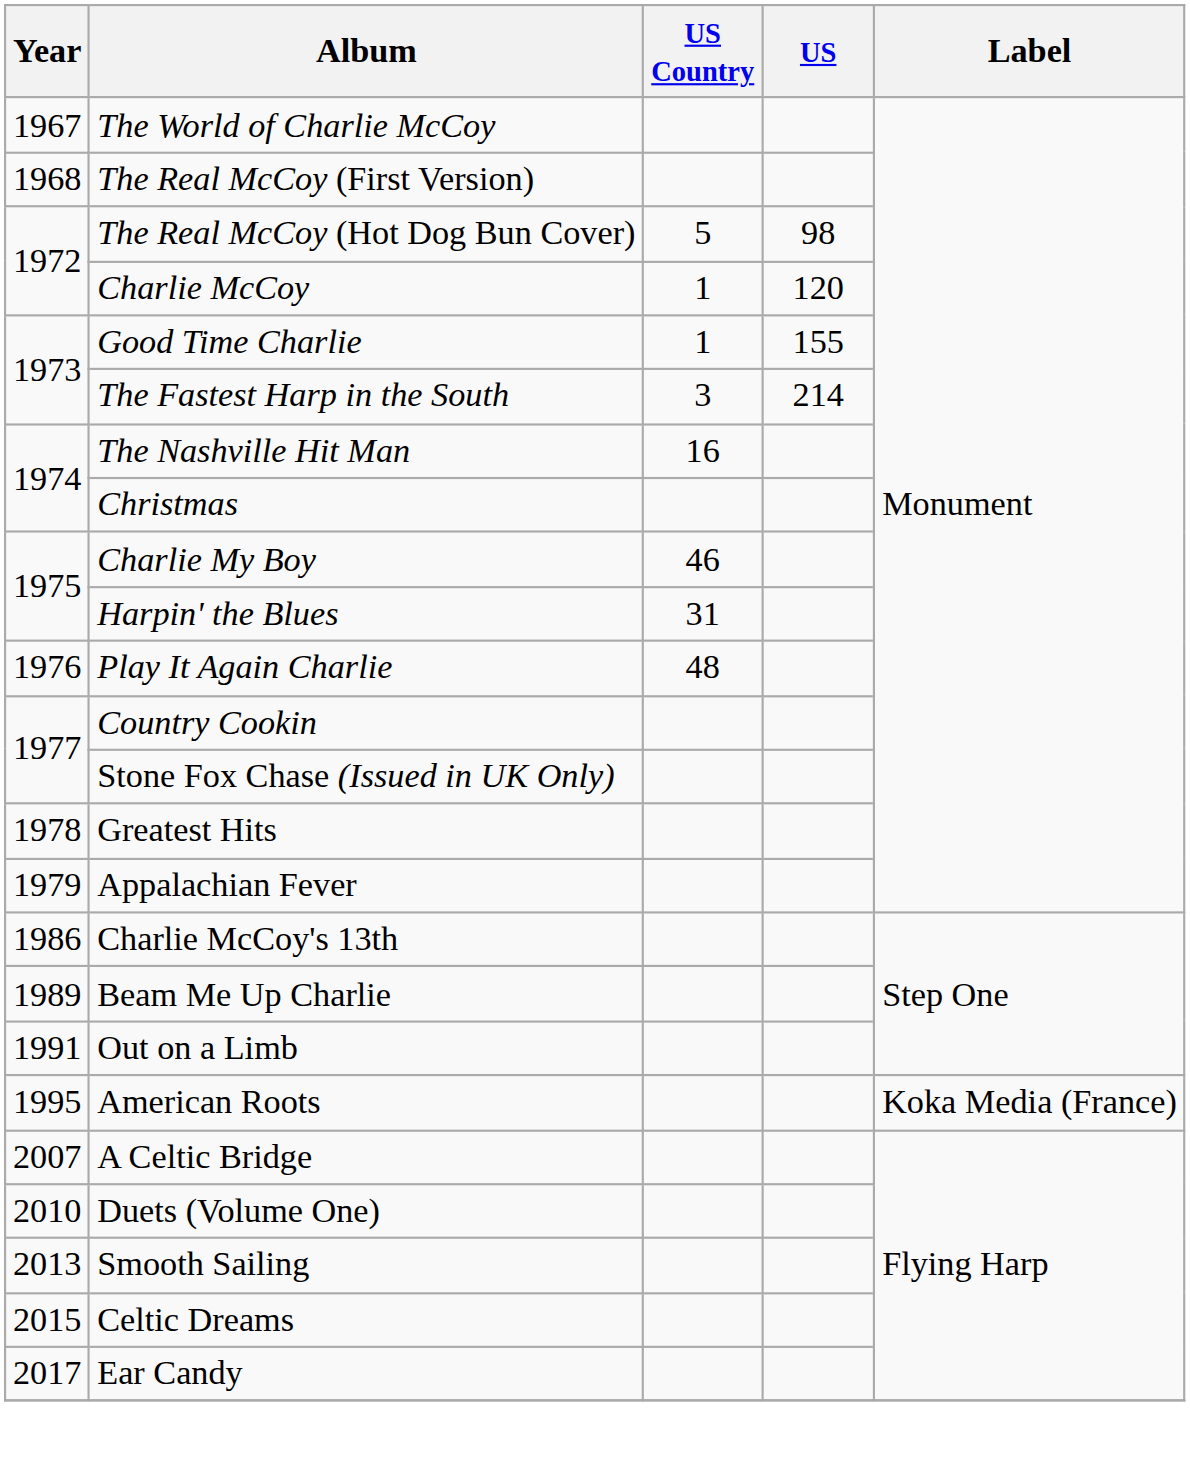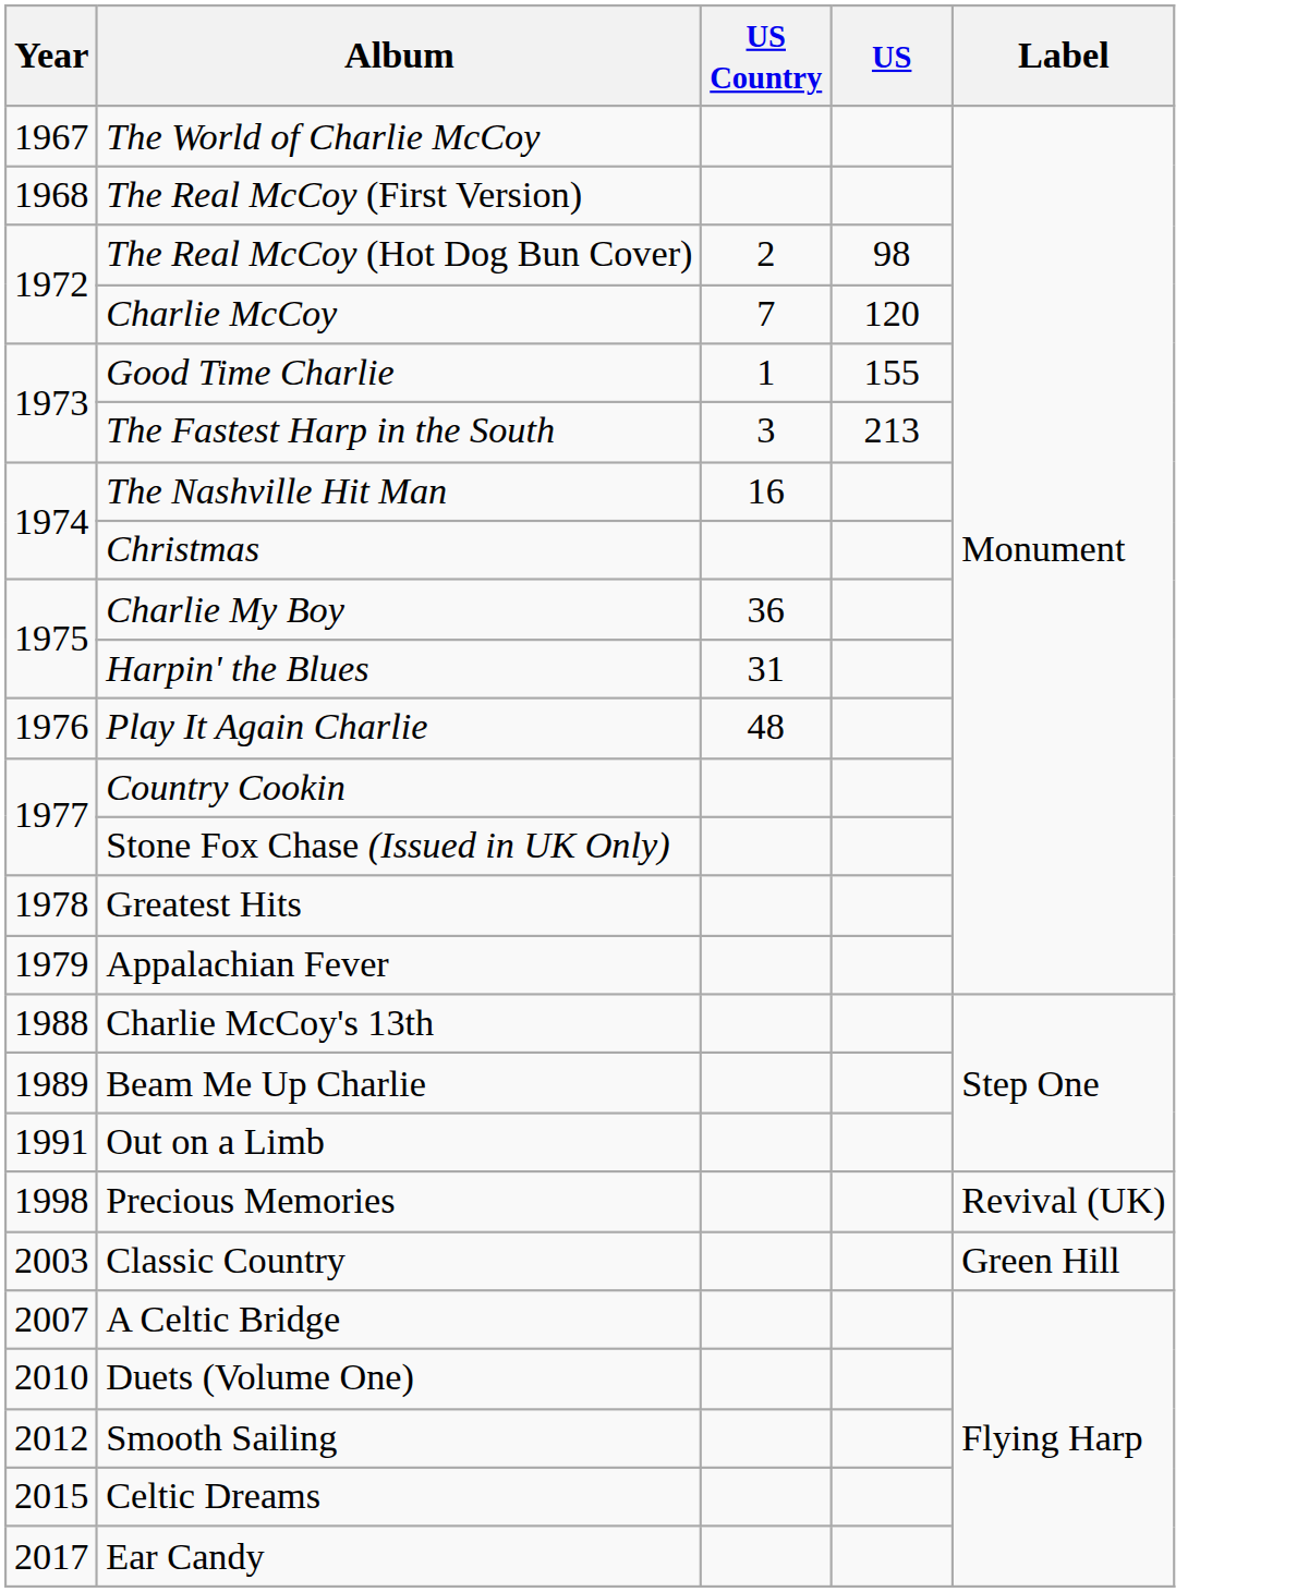The Real McCoy (Hot Dog Bun Cover) | US Country: 5 -> 2
Charlie McCoy | US Country: 1 -> 7
The Fastest Harp in the South | US: 214 -> 213
Charlie My Boy | US Country: 46 -> 36
Charlie McCoy's 13th | Year: 1986 -> 1988
- row: 1995 | American Roots | Koka Media (France)
+ row: 1998 | Precious Memories | Revival (UK)
+ row: 2003 | Classic Country | Green Hill
Smooth Sailing | Year: 2013 -> 2012
